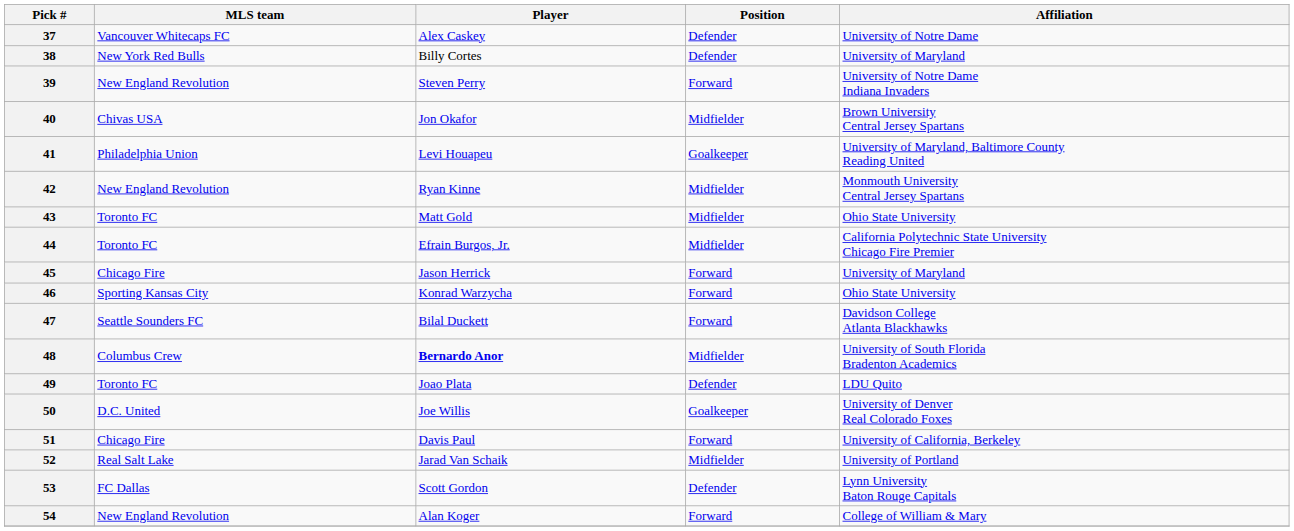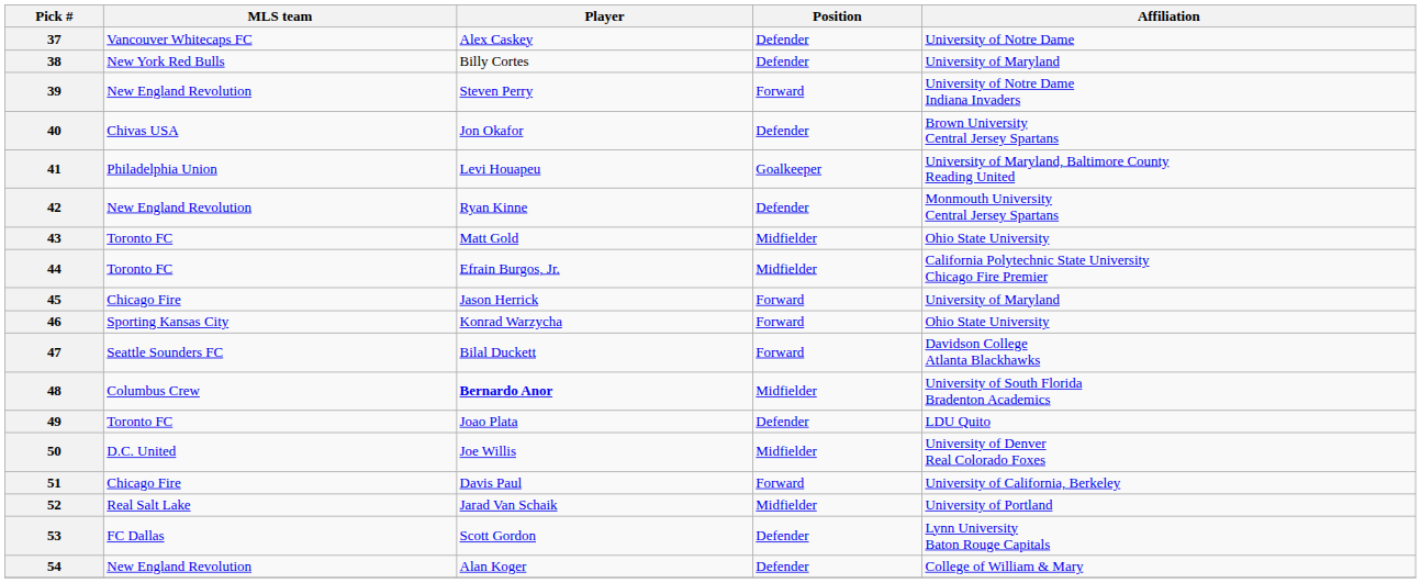40 | Position: Midfielder -> Defender
42 | Position: Midfielder -> Defender
50 | Position: Goalkeeper -> Midfielder
54 | Position: Forward -> Defender
